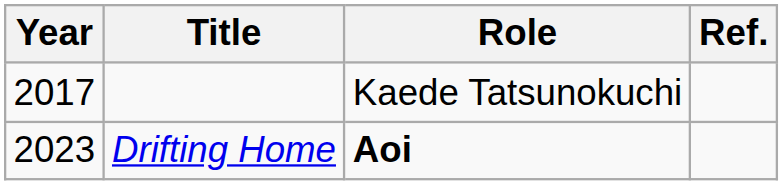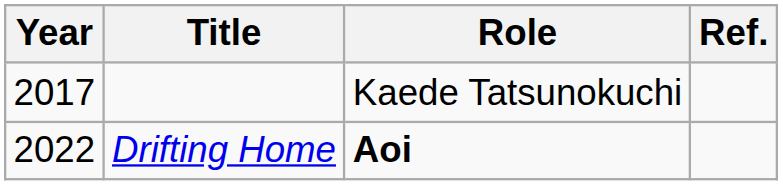Drifting Home | Year: 2023 -> 2022
